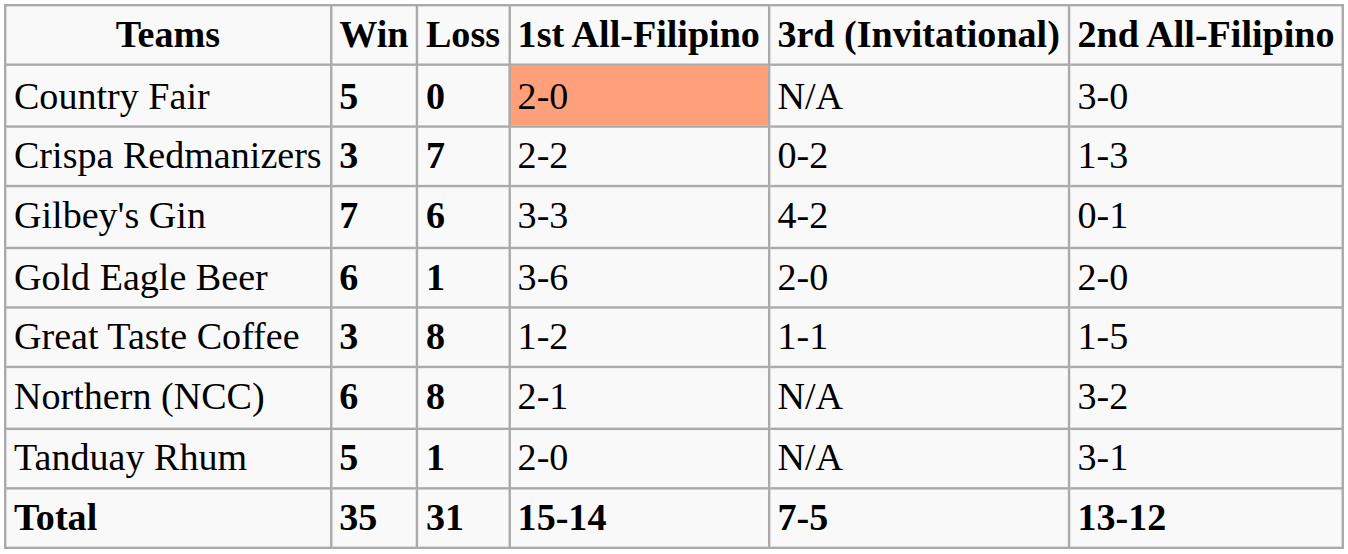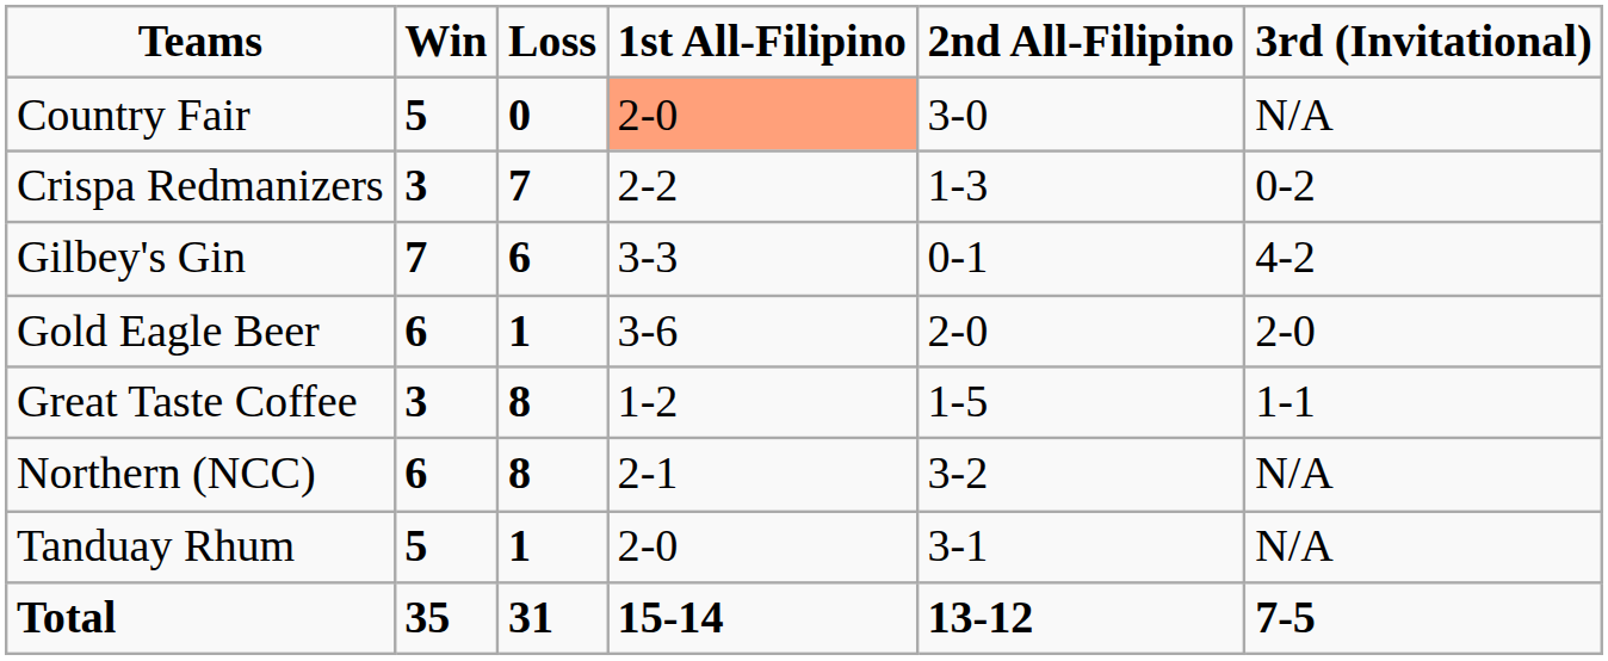columns swapped: 2nd All-Filipino <-> 3rd (Invitational)
